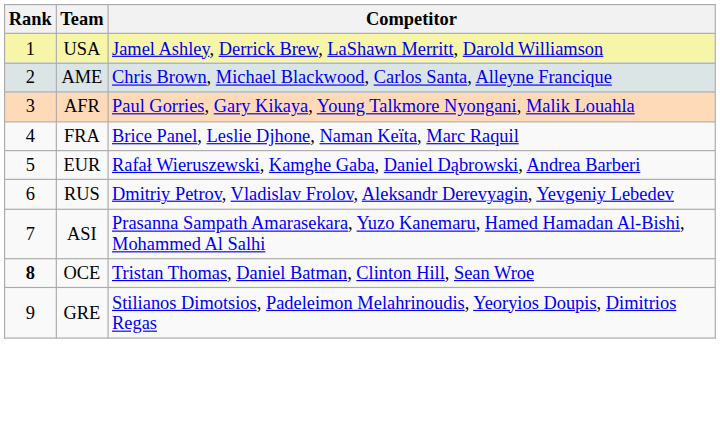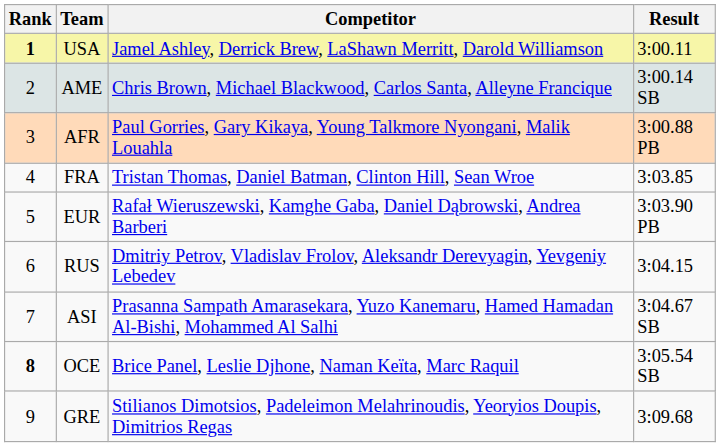+ column: Result | 3:00.11 | 3:00.14 SB | 3:00.88 PB | 3:03.85 | 3:03.90 PB | 3:04.15 | 3:04.67 SB | 3:05.54 SB | 3:09.68
USA | Rank: normal -> bold
FRA | Competitor: Brice Panel, Leslie Djhone, Naman Keïta, Marc Raquil -> Tristan Thomas, Daniel Batman, Clinton Hill, Sean Wroe
OCE | Competitor: Tristan Thomas, Daniel Batman, Clinton Hill, Sean Wroe -> Brice Panel, Leslie Djhone, Naman Keïta, Marc Raquil
